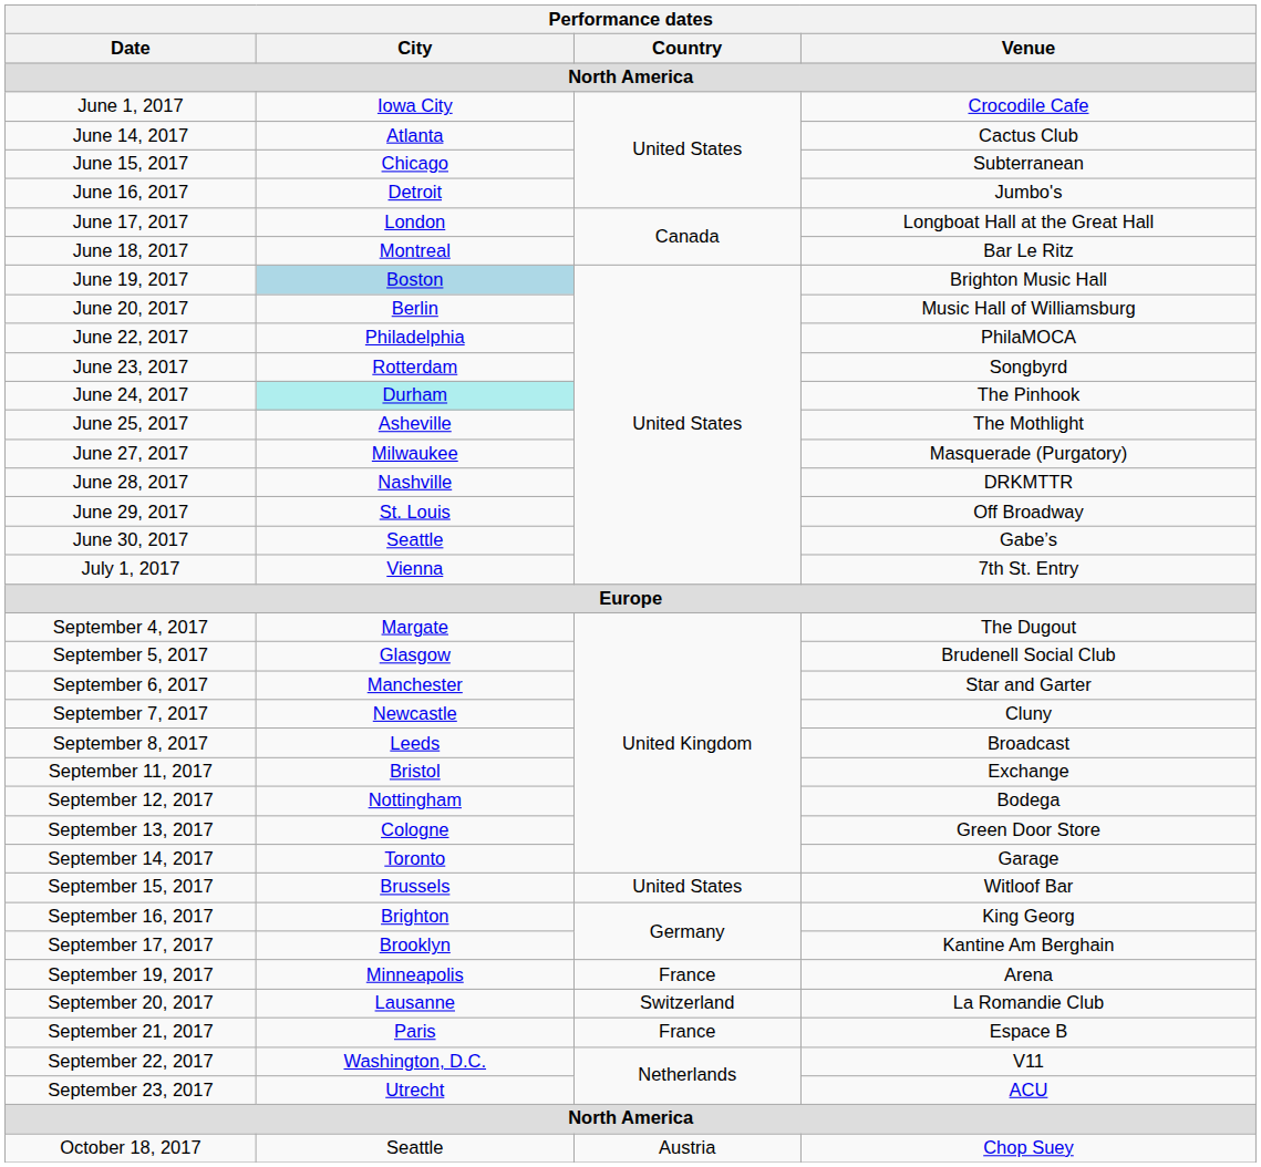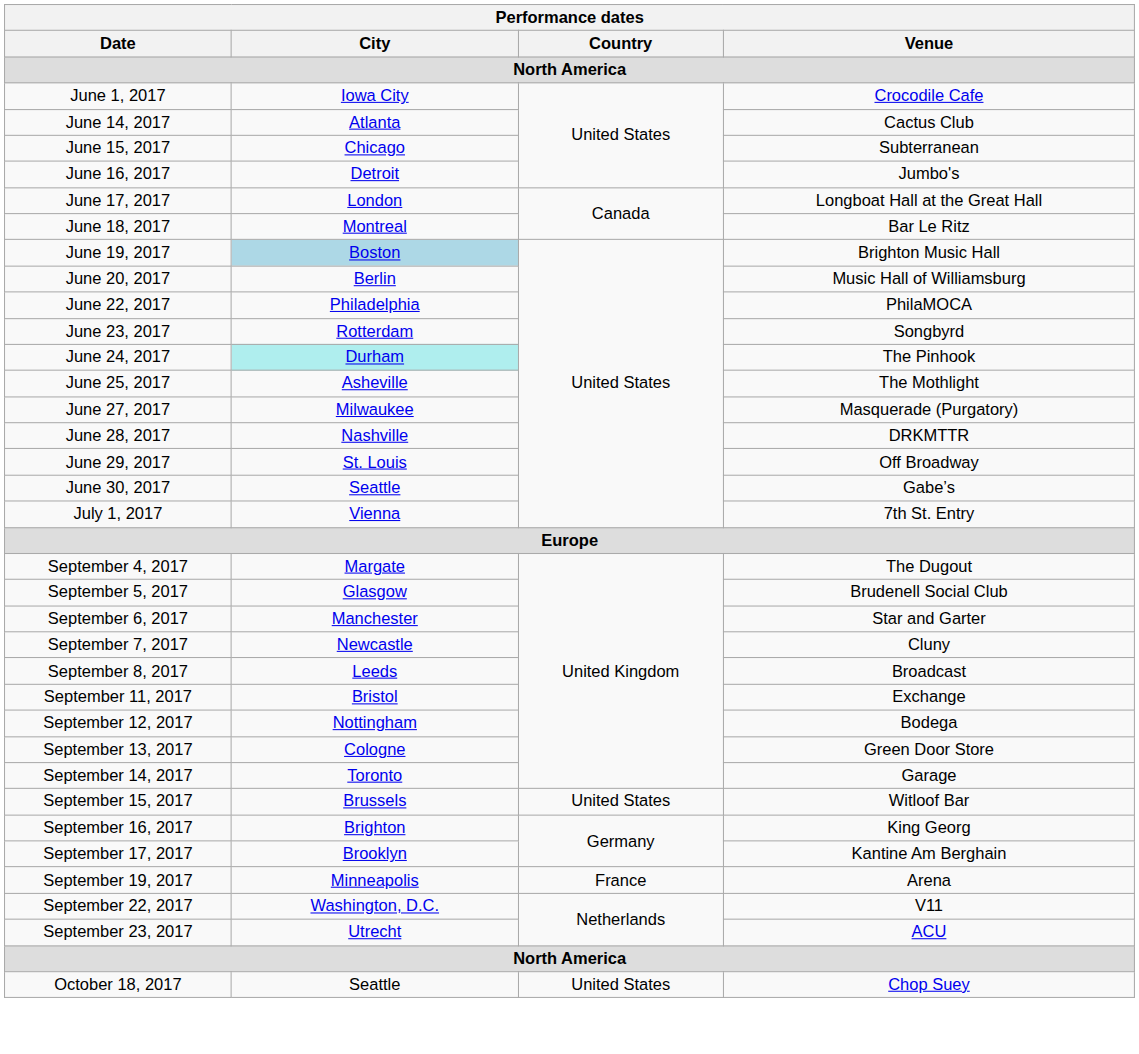- row: September 20, 2017 | Lausanne | Switzerland | La Romandie Club
- row: September 21, 2017 | Paris | France | Espace B
October 18, 2017 | Country: Austria -> United States
